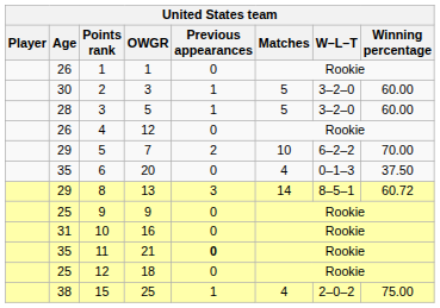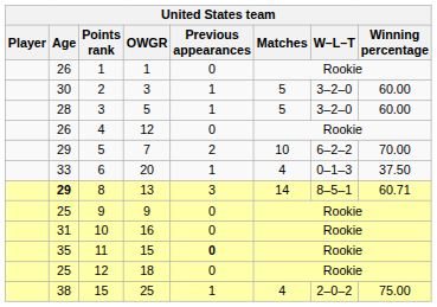6 | Age: 35 -> 33
6 | Previous appearances: 0 -> 1
8 | Age: normal -> bold
8 | Winning percentage: 60.72 -> 60.71
11 | OWGR: 21 -> 15
